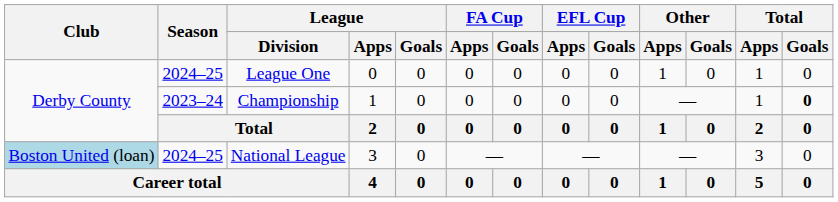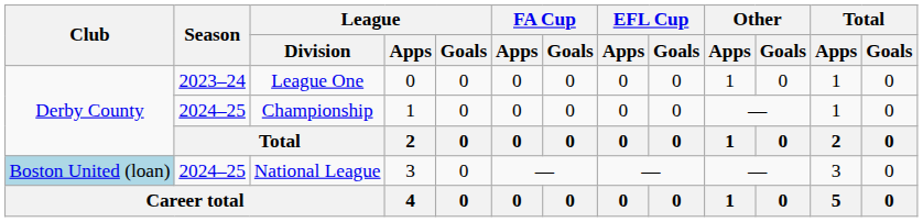League One | Season: 2024–25 -> 2023–24
Championship | Season: 2023–24 -> 2024–25
Championship | Total / Goals: bold -> normal
